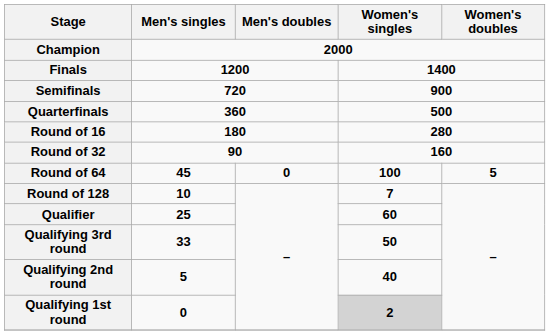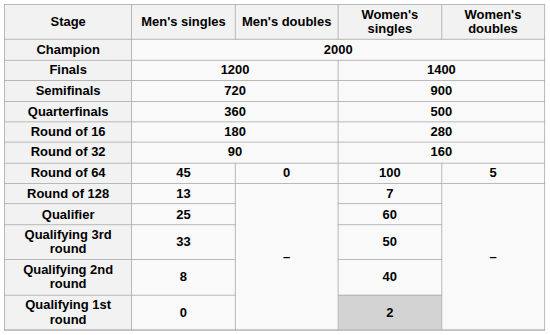Round of 128 | Men's singles: 10 -> 13
Qualifying 2nd round | Men's singles: 5 -> 8
